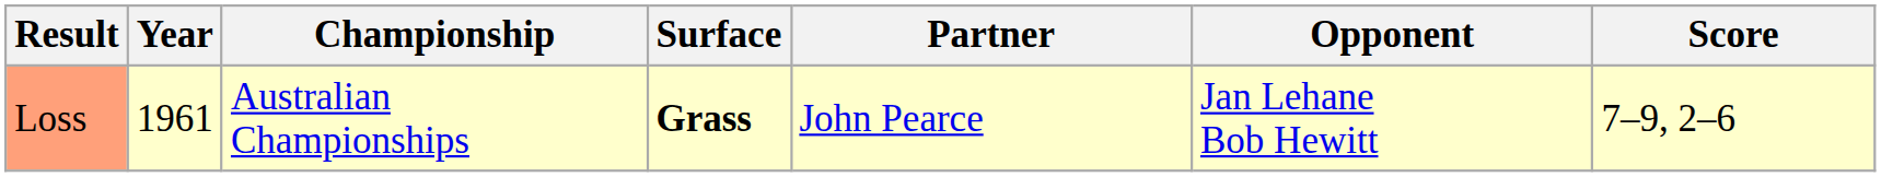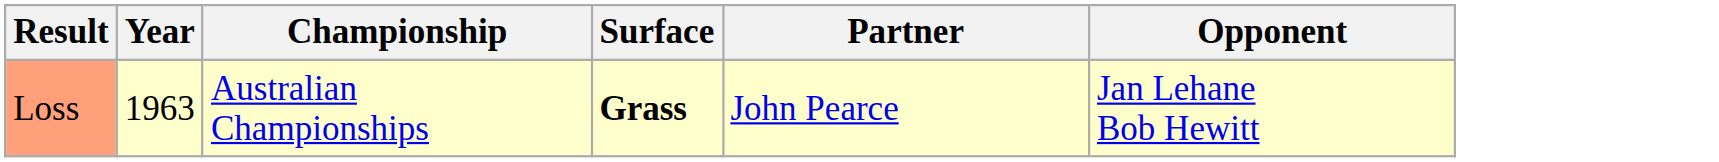- column: Score | 7–9, 2–6
Loss | Year: 1961 -> 1963
